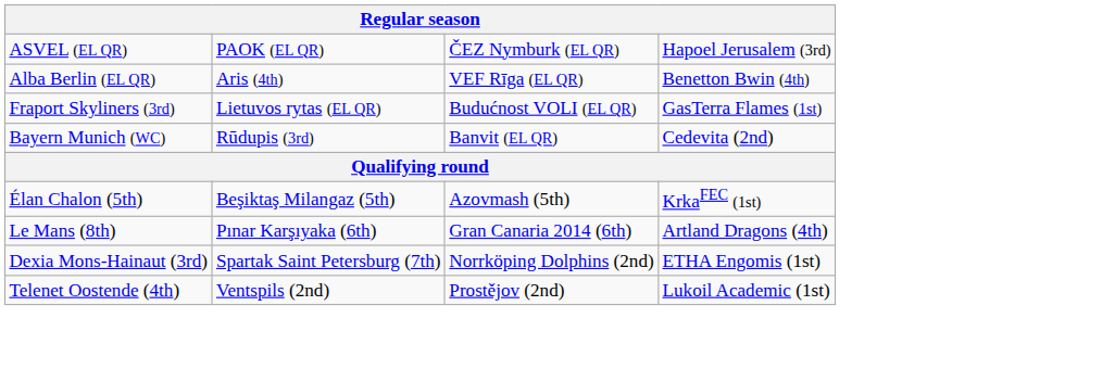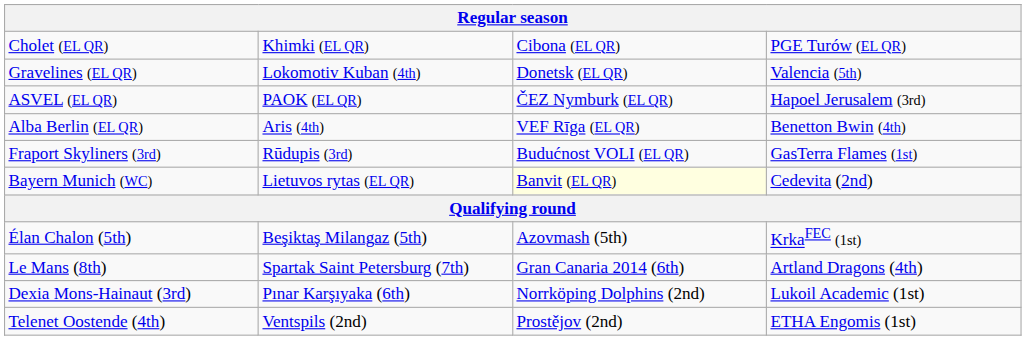+ row: Cholet (EL QR) | Khimki (EL QR) | Cibona (EL QR) | PGE Turów (EL QR)
+ row: Gravelines (EL QR) | Lokomotiv Kuban (4th) | Donetsk (EL QR) | Valencia (5th)
Fraport Skyliners (3rd) | column 2: Lietuvos rytas (EL QR) -> Rūdupis (3rd)
Bayern Munich (WC) | column 2: Rūdupis (3rd) -> Lietuvos rytas (EL QR)
Bayern Munich (WC) | column 3: no background -> lightyellow background
Le Mans (8th) | column 2: Pınar Karşıyaka (6th) -> Spartak Saint Petersburg (7th)
Dexia Mons-Hainaut (3rd) | column 2: Spartak Saint Petersburg (7th) -> Pınar Karşıyaka (6th)
Dexia Mons-Hainaut (3rd) | column 4: ETHA Engomis (1st) -> Lukoil Academic (1st)
Telenet Oostende (4th) | column 4: Lukoil Academic (1st) -> ETHA Engomis (1st)
